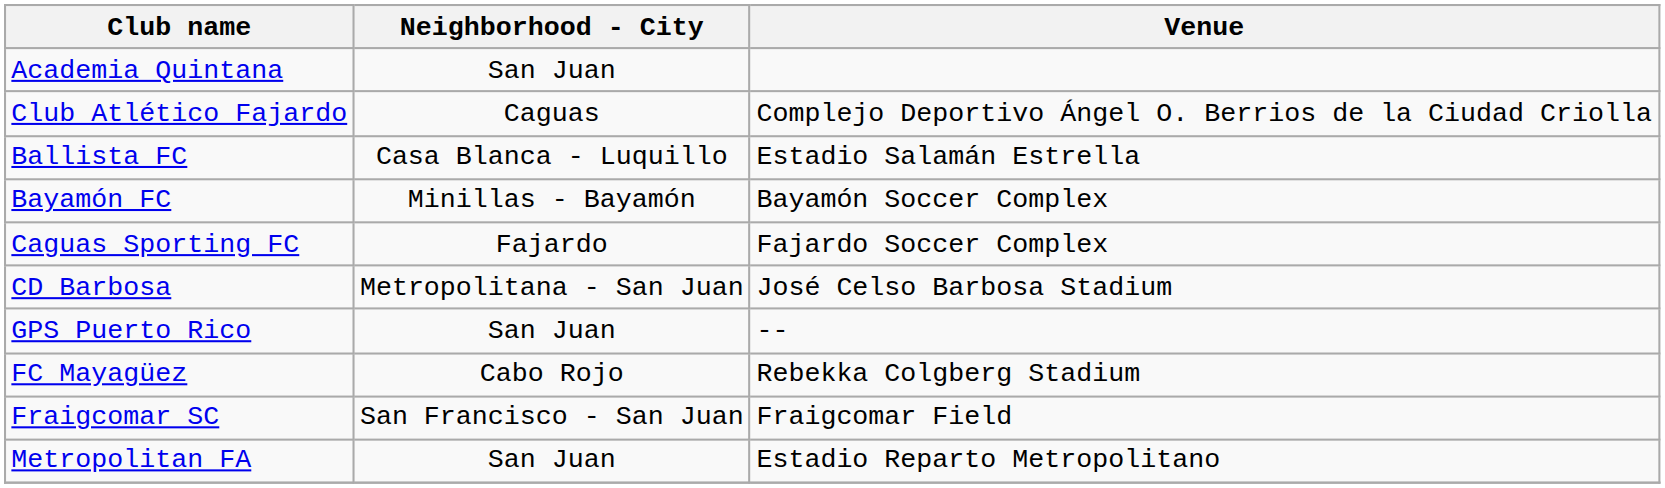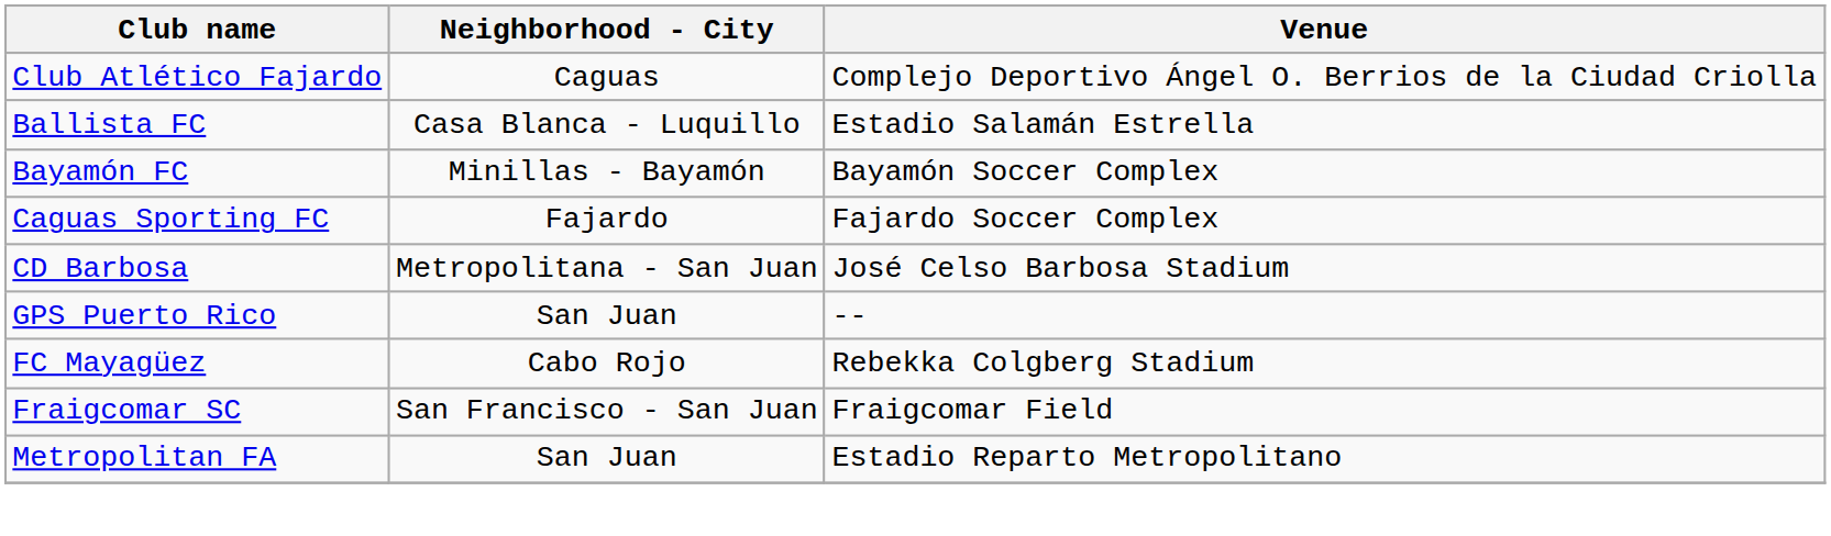- row: Academia Quintana | San Juan
